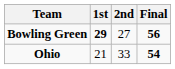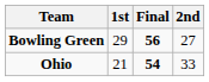columns swapped: 2nd <-> Final
Bowling Green | 1st: bold -> normal
